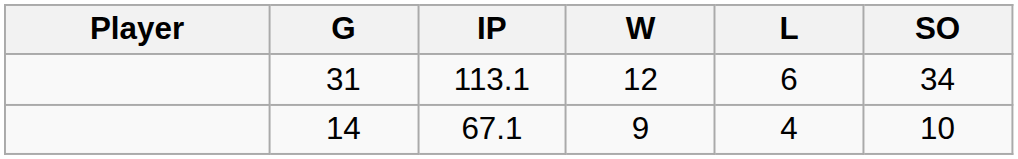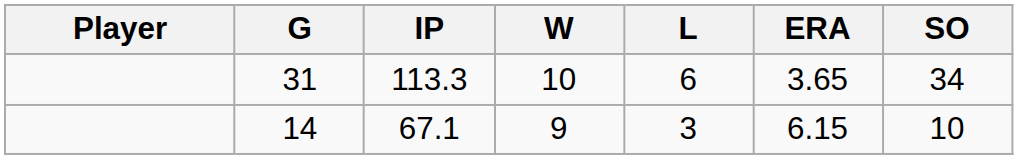+ column: ERA | 3.65 | 6.15
31 | IP: 113.1 -> 113.3
31 | W: 12 -> 10
14 | L: 4 -> 3
